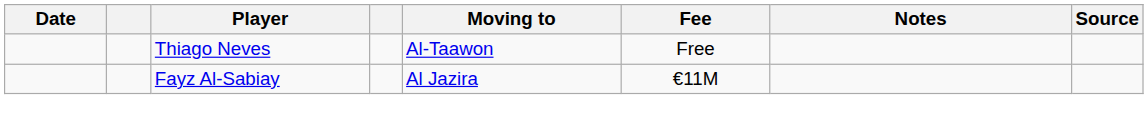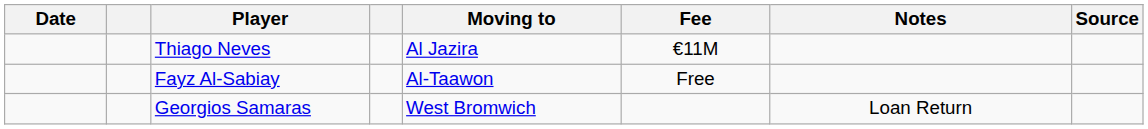Thiago Neves | Moving to: Al-Taawon -> Al Jazira
Thiago Neves | Fee: Free -> €11M
Fayz Al-Sabiay | Moving to: Al Jazira -> Al-Taawon
Fayz Al-Sabiay | Fee: €11M -> Free
+ row: Georgios Samaras | West Bromwich | Loan Return
